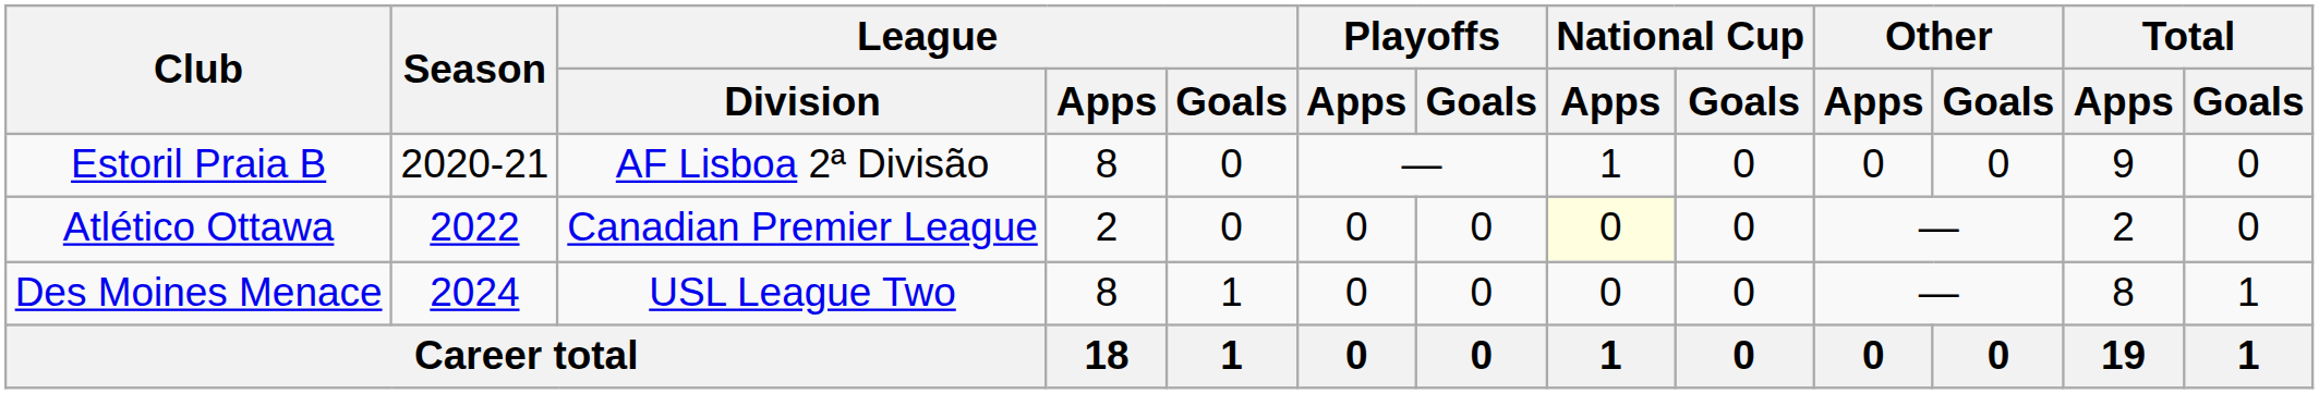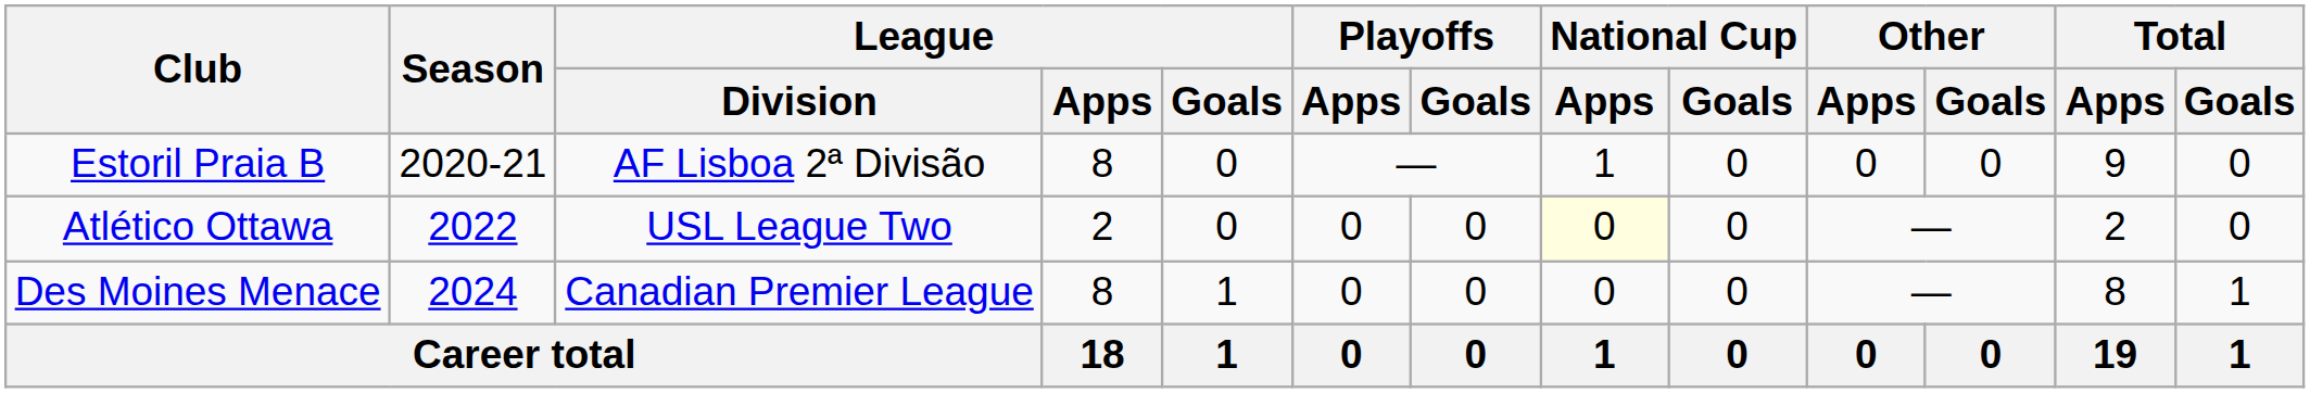Atlético Ottawa | League / Division: Canadian Premier League -> USL League Two
Des Moines Menace | League / Division: USL League Two -> Canadian Premier League
